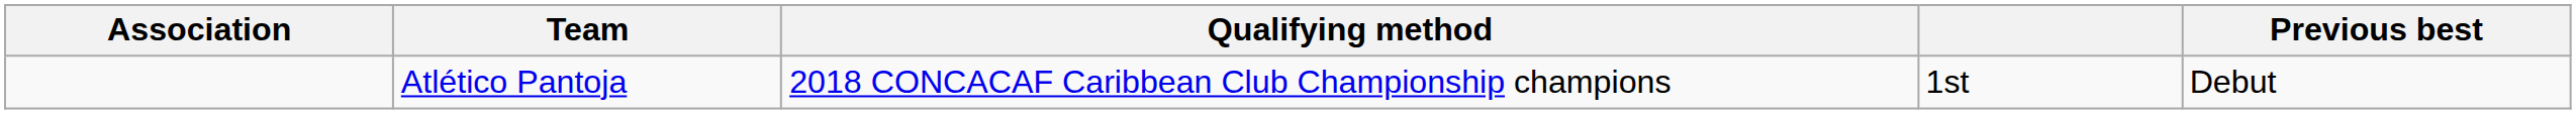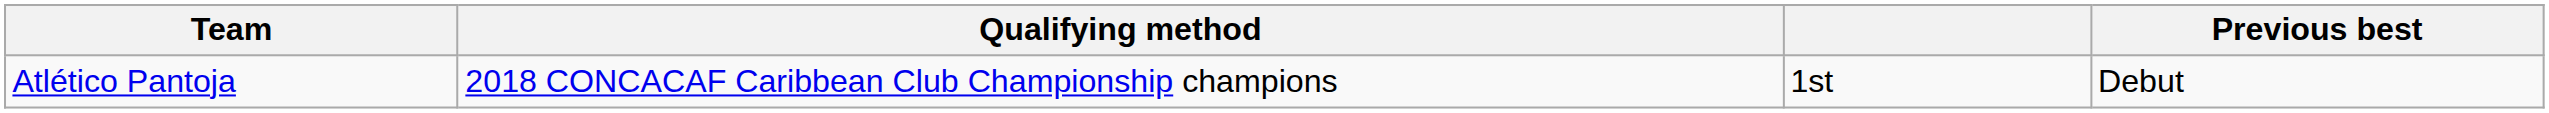- column: Association
